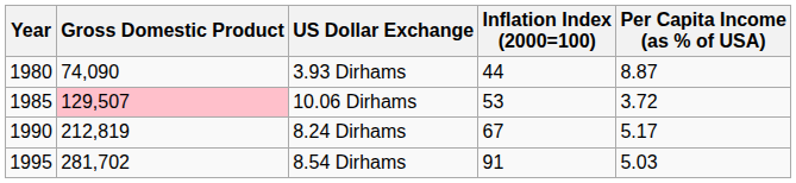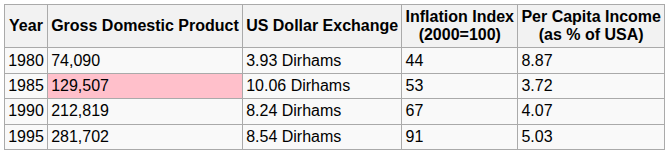8.24 Dirhams | Per Capita Income (as % of USA): 5.17 -> 4.07
